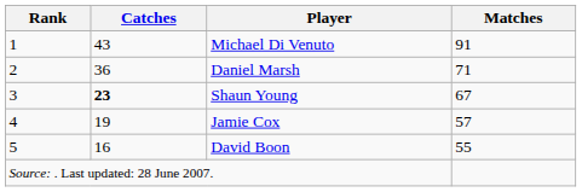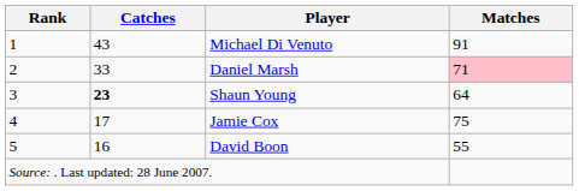Daniel Marsh | Catches: 36 -> 33
Daniel Marsh | Matches: no background -> pink background
Shaun Young | Matches: 67 -> 64
Jamie Cox | Catches: 19 -> 17
Jamie Cox | Matches: 57 -> 75
